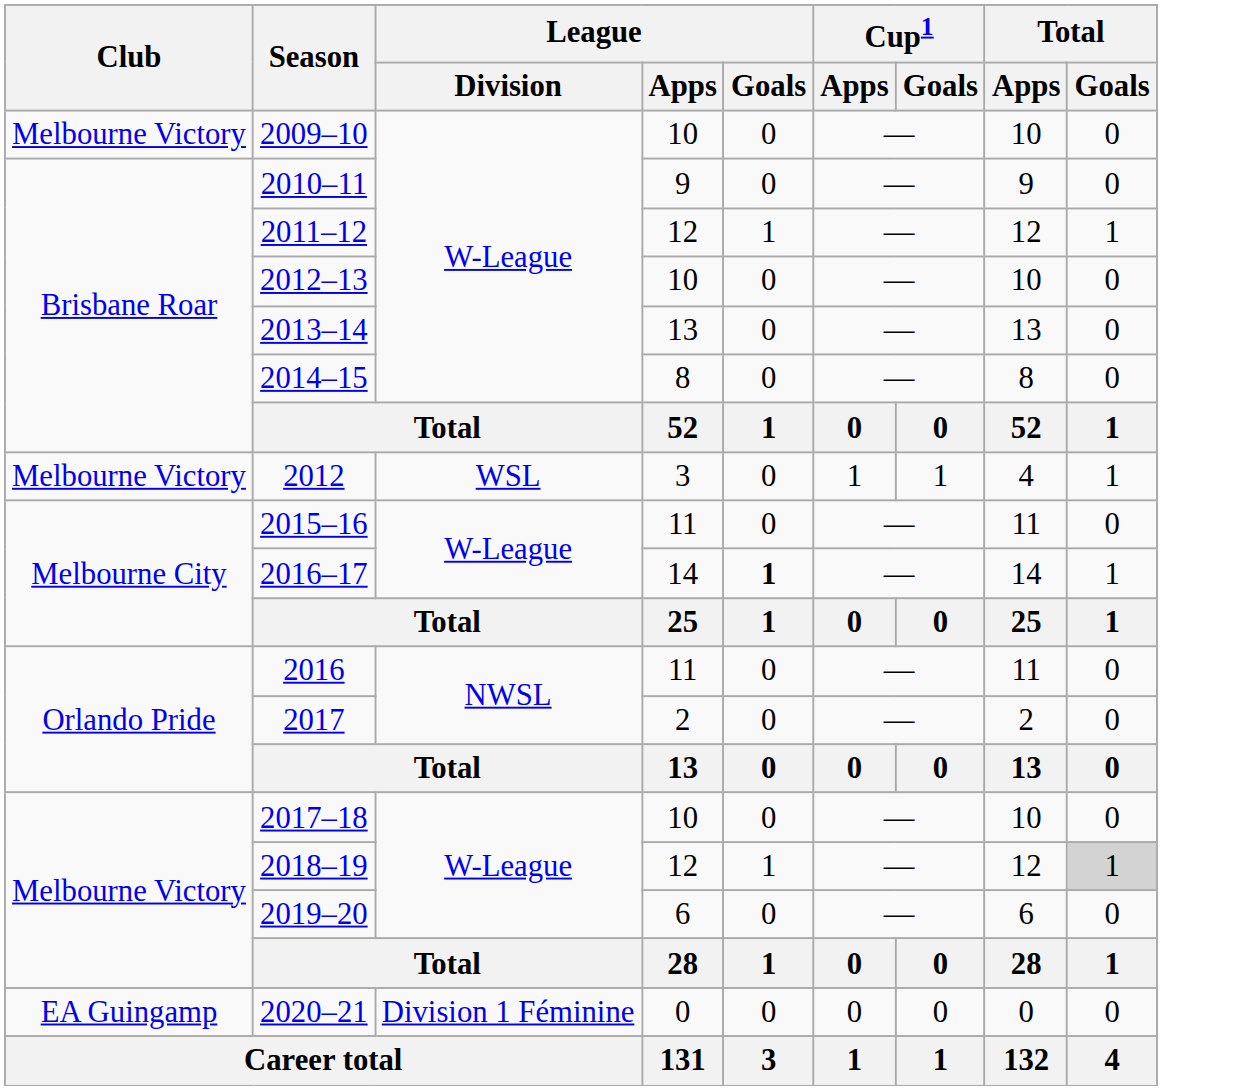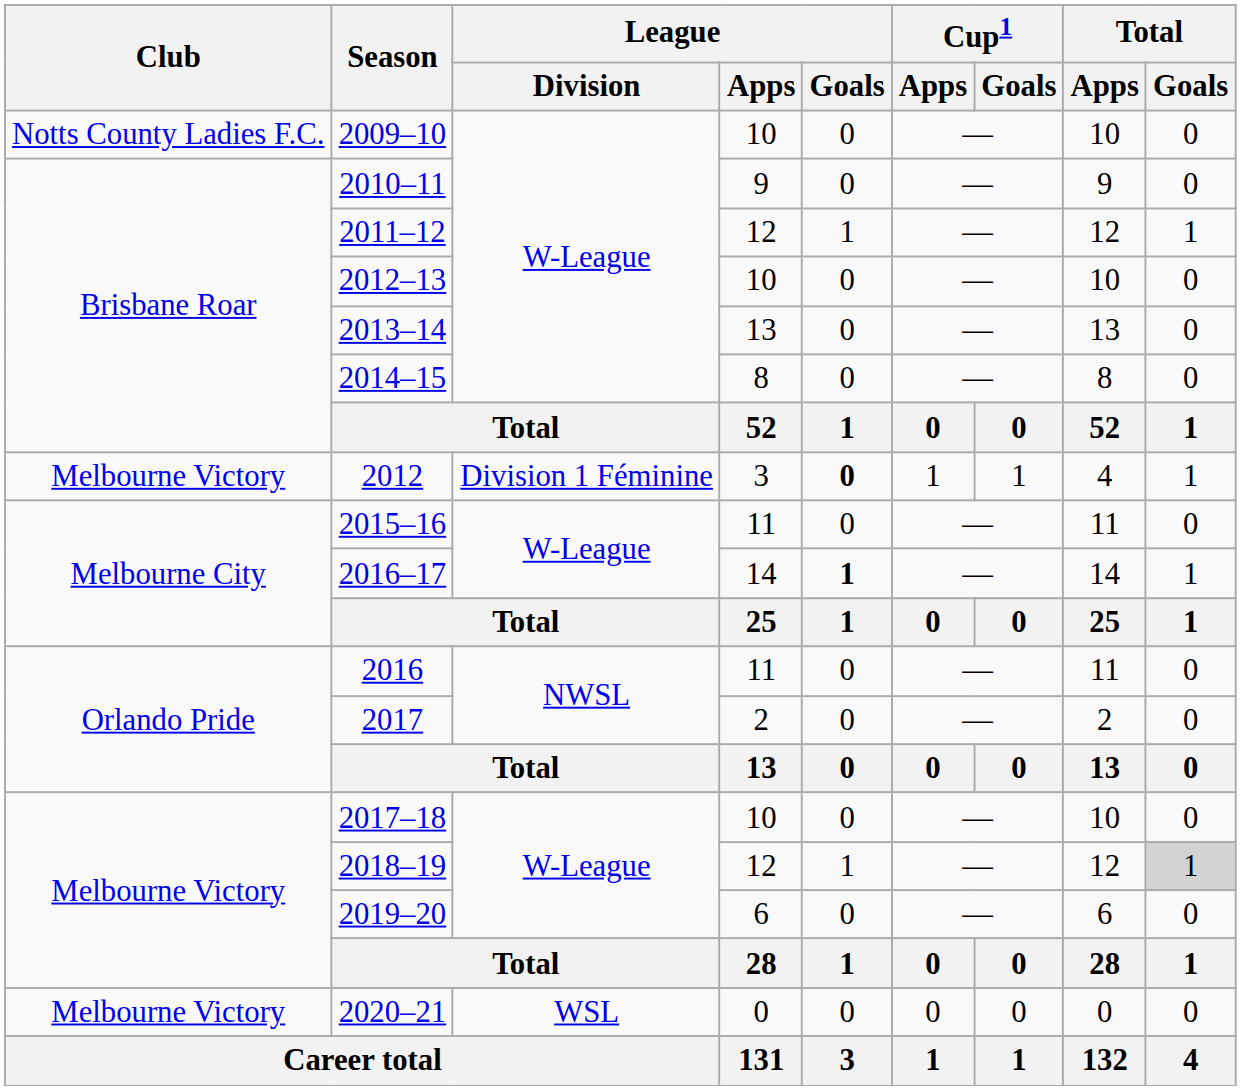2009–10 | Club: Melbourne Victory -> Notts County Ladies F.C.
2012 | League / Division: WSL -> Division 1 Féminine
2012 | League / Goals: normal -> bold
2020–21 | Club: EA Guingamp -> Melbourne Victory
2020–21 | League / Division: Division 1 Féminine -> WSL
